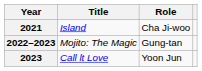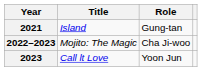2021 | Role: Cha Ji-woo -> Gung-tan
2022–2023 | Role: Gung-tan -> Cha Ji-woo
